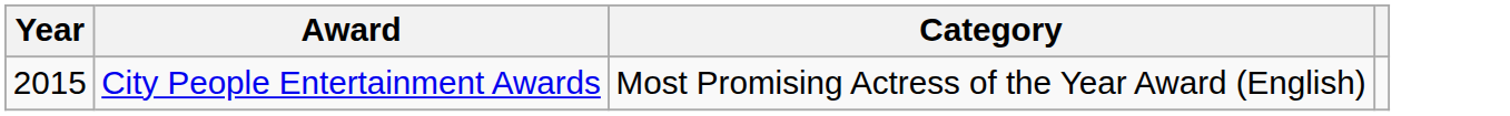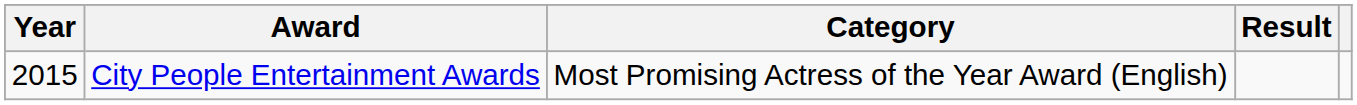+ column: Result
